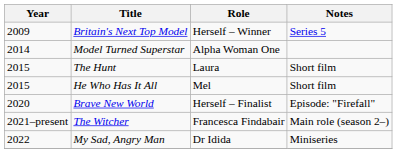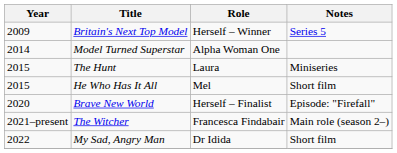The Hunt | Notes: Short film -> Miniseries
My Sad, Angry Man | Notes: Miniseries -> Short film
